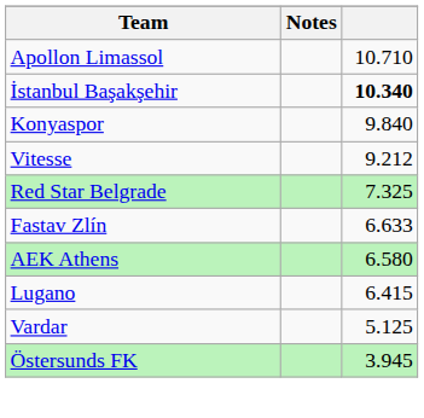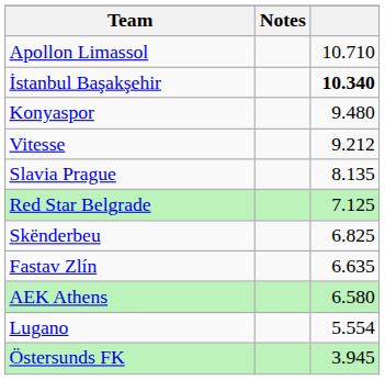Konyaspor | column 3: 9.840 -> 9.480
+ row: Slavia Prague | 8.135
Red Star Belgrade | column 3: 7.325 -> 7.125
+ row: Skënderbeu | 6.825
Fastav Zlín | column 3: 6.633 -> 6.635
Lugano | column 3: 6.415 -> 5.554
- row: Vardar | 5.125
